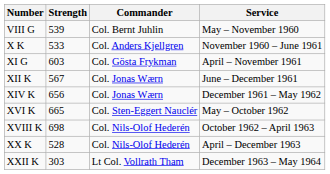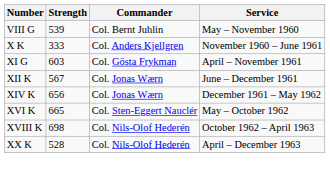X K | Strength: 533 -> 333
- row: XXII K | 303 | Lt Col. Vollrath Tham | December 1963 – May 1964
